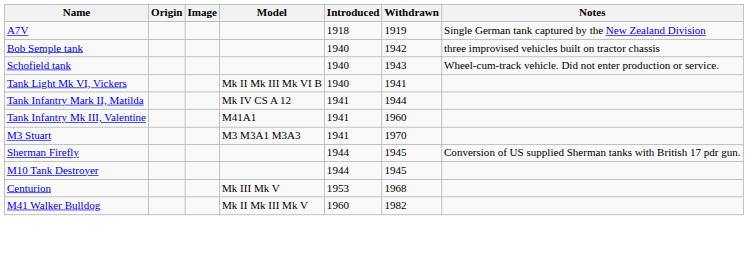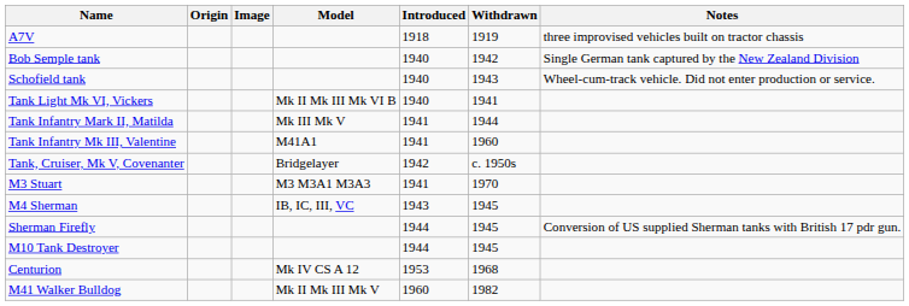A7V | Notes: Single German tank captured by the New Zealand Division -> three improvised vehicles built on tractor chassis
Bob Semple tank | Notes: three improvised vehicles built on tractor chassis -> Single German tank captured by the New Zealand Division
Tank Infantry Mark II, Matilda | Model: Mk IV CS A 12 -> Mk III Mk V
+ row: Tank, Cruiser, Mk V, Covenanter | Bridgelayer | 1942 | c. 1950s
+ row: M4 Sherman | IB, IC, III, VC | 1943 | 1945
Centurion | Model: Mk III Mk V -> Mk IV CS A 12
